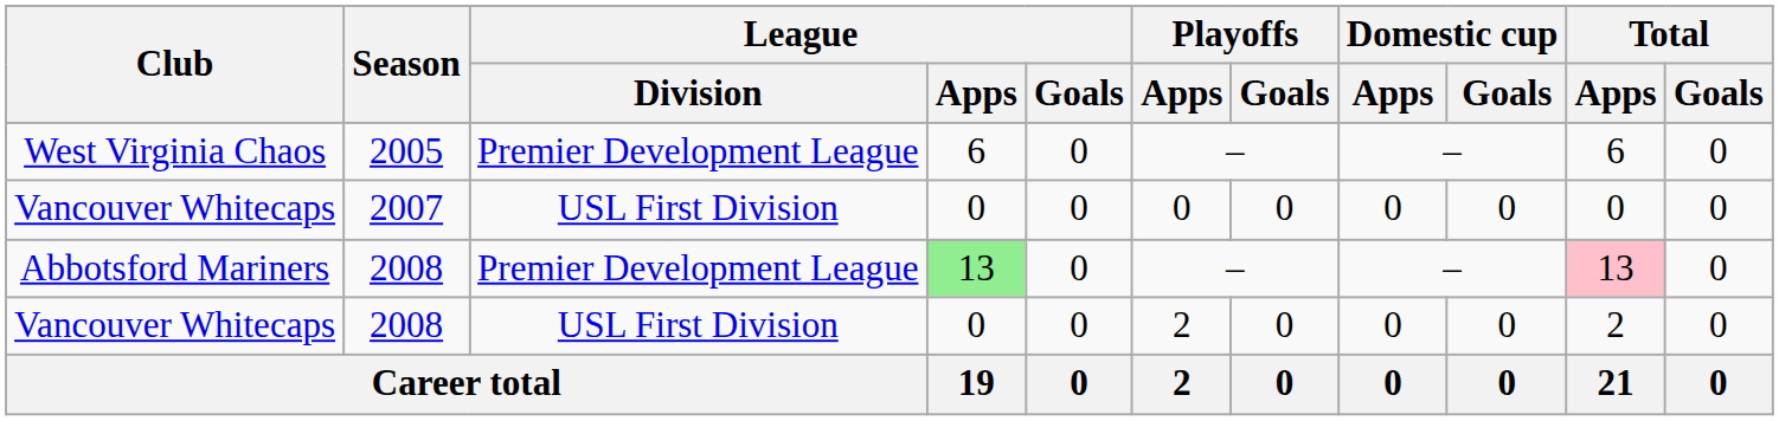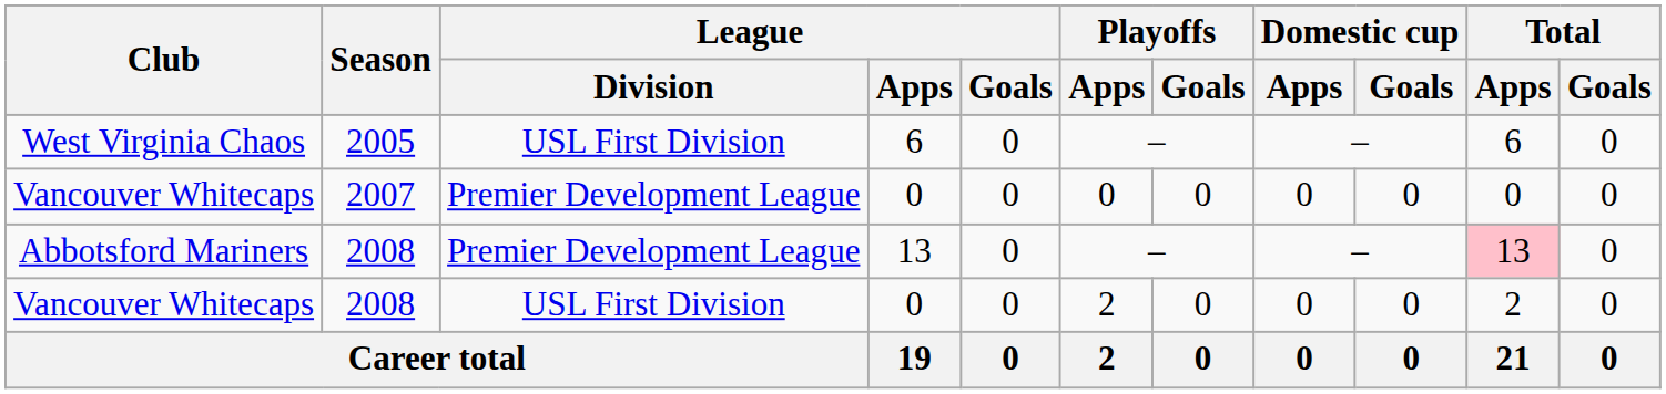West Virginia Chaos | League / Division: Premier Development League -> USL First Division
Vancouver Whitecaps / 2007 | League / Division: USL First Division -> Premier Development League
Abbotsford Mariners | League / Apps: lightgreen background -> no background
